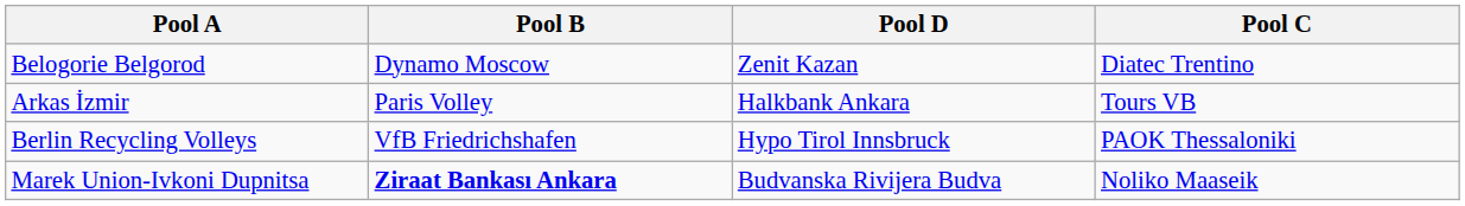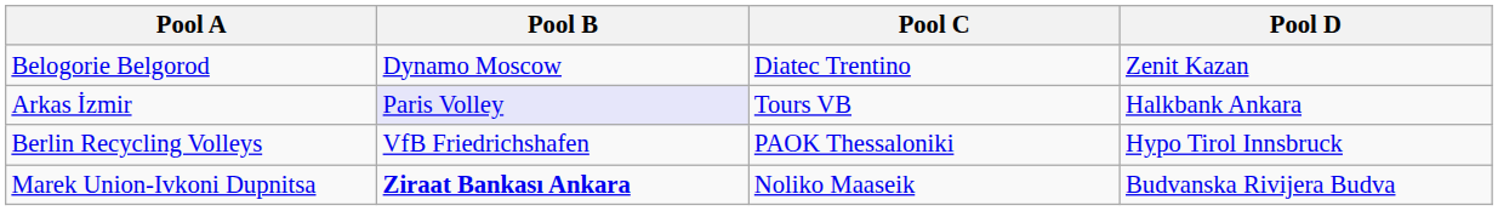columns swapped: Pool C <-> Pool D
Arkas İzmir | Pool B: no background -> lavender background
